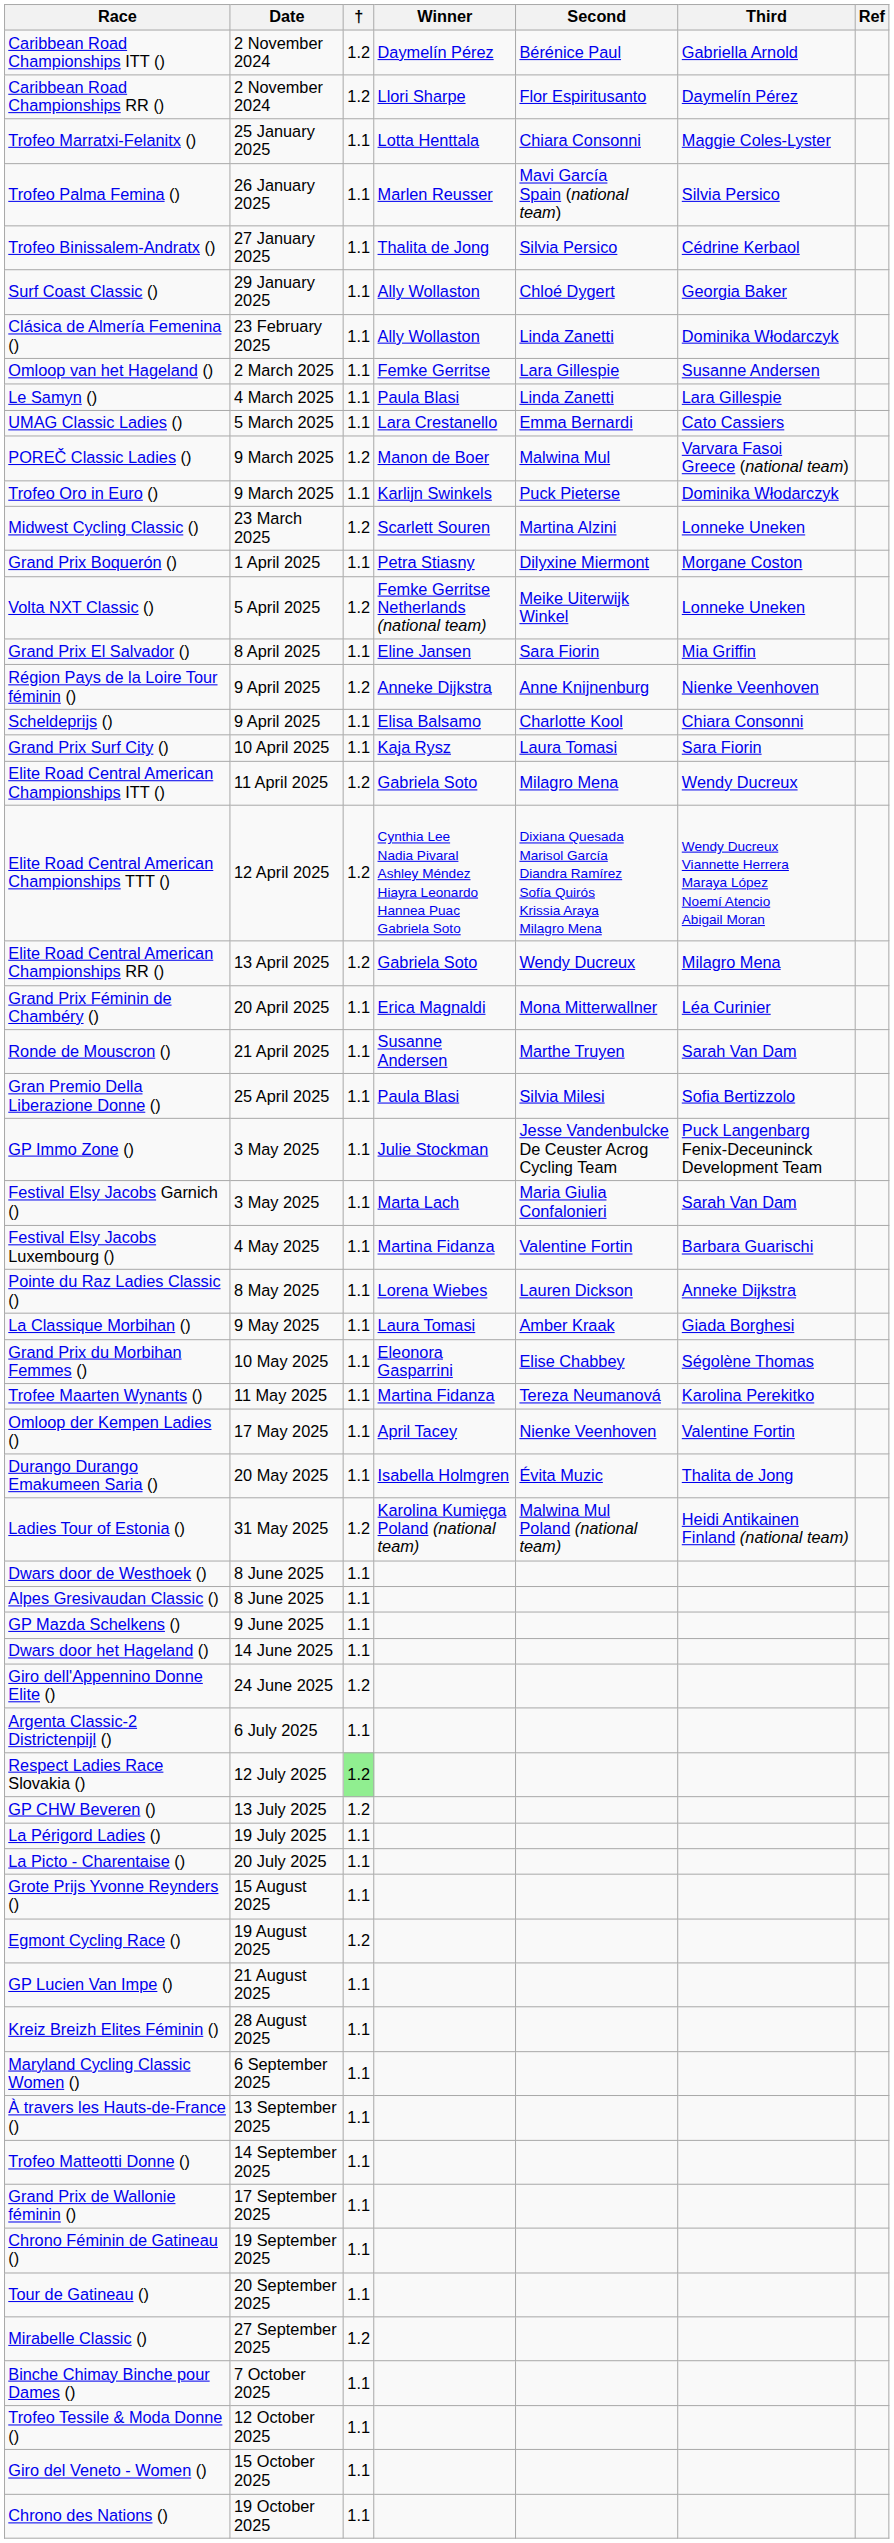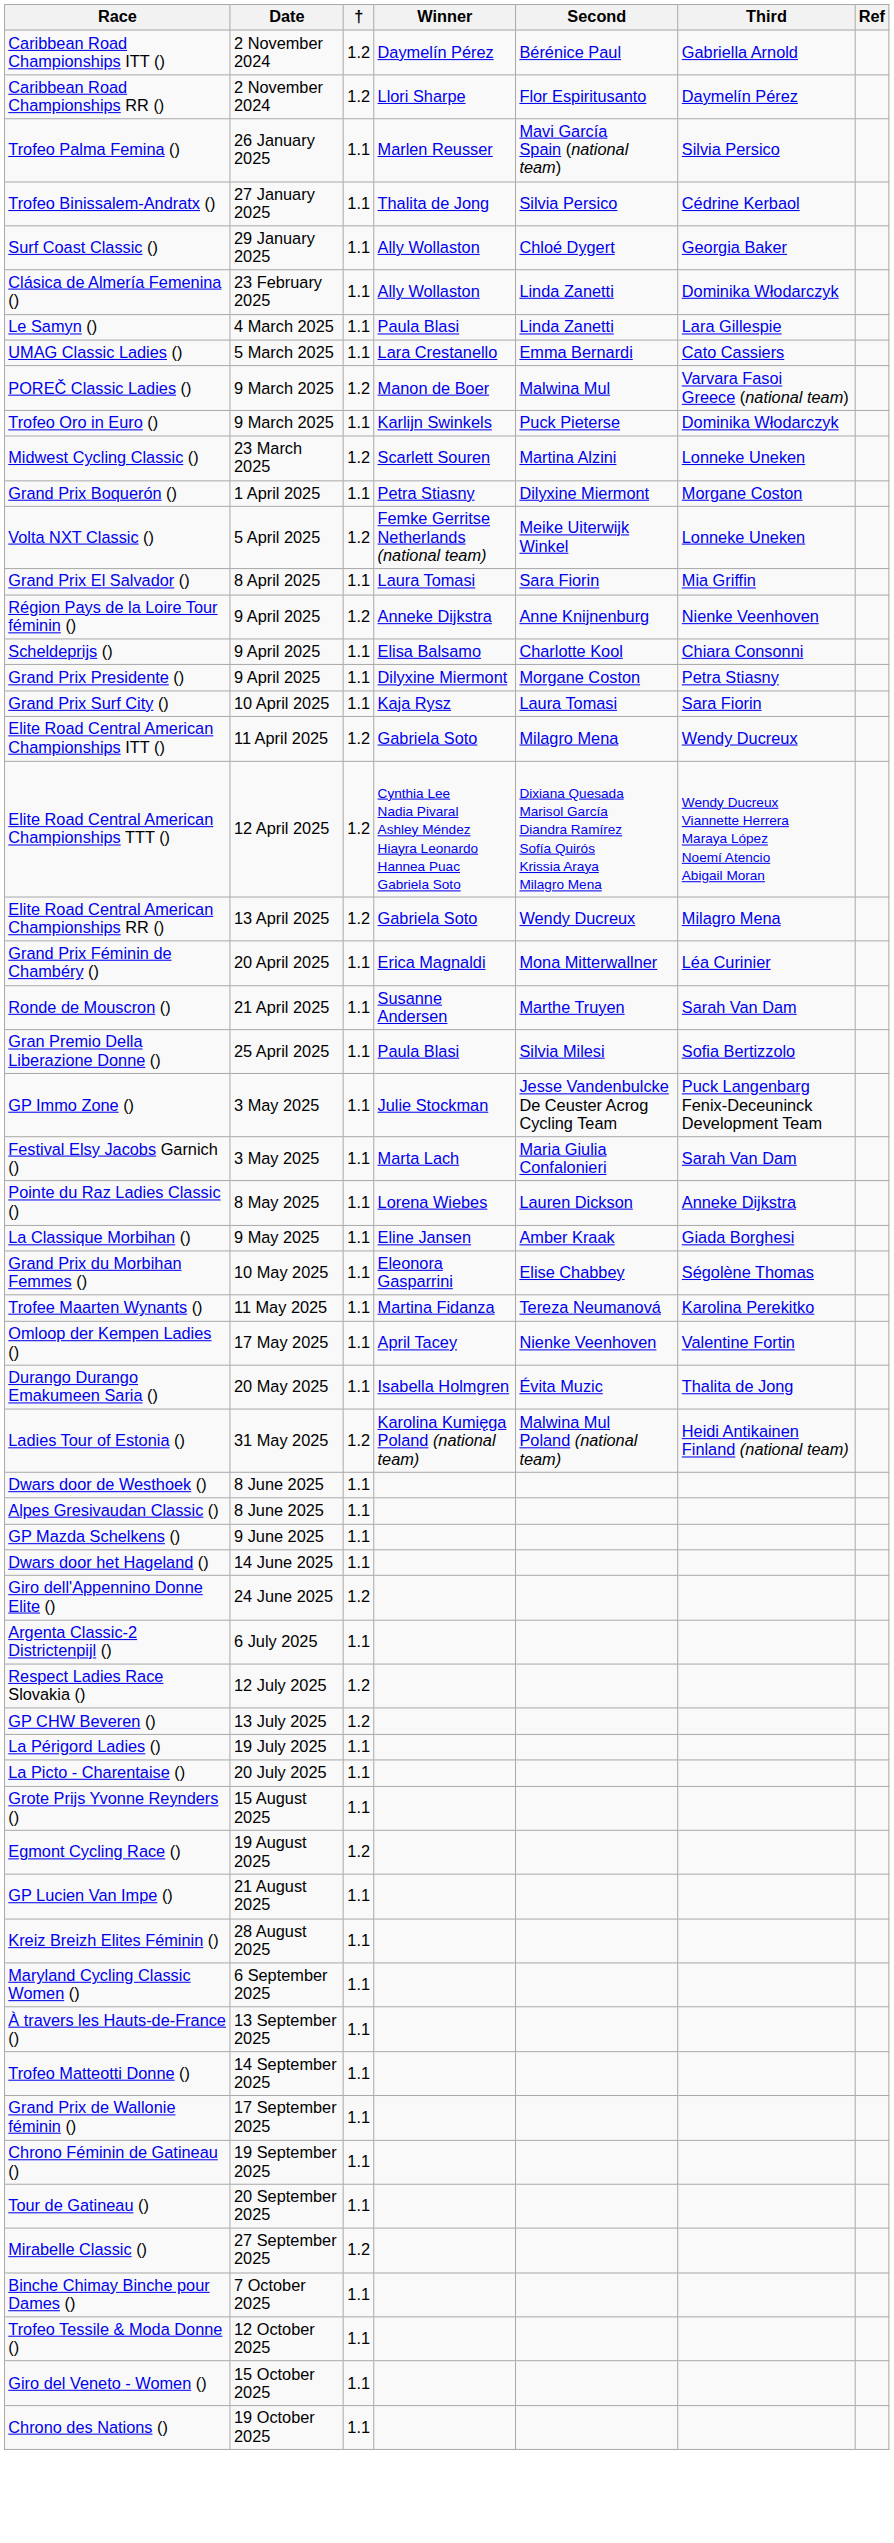- row: Trofeo Marratxi-Felanitx () | 25 January 2025 | 1.1 | Lotta Henttala | Chiara Consonni | Maggie Coles-Lyster
- row: Omloop van het Hageland () | 2 March 2025 | 1.1 | Femke Gerritse | Lara Gillespie | Susanne Andersen
Grand Prix El Salvador () | Winner: Eline Jansen -> Laura Tomasi
+ row: Grand Prix Presidente () | 9 April 2025 | 1.1 | Dilyxine Miermont | Morgane Coston | Petra Stiasny
- row: Festival Elsy Jacobs Luxembourg () | 4 May 2025 | 1.1 | Martina Fidanza | Valentine Fortin | Barbara Guarischi
La Classique Morbihan () | Winner: Laura Tomasi -> Eline Jansen
Respect Ladies Race Slovakia () | †: lightgreen background -> no background
